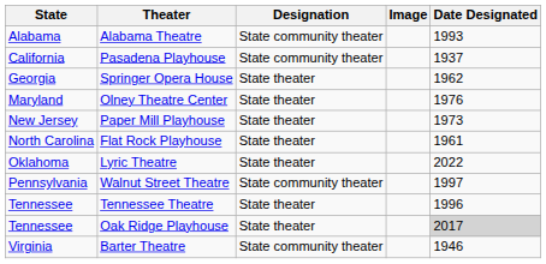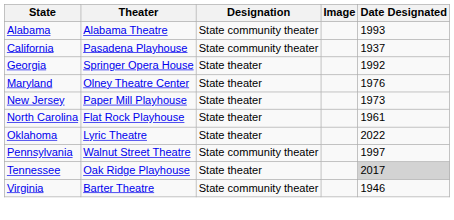Springer Opera House | Date Designated: 1962 -> 1992
- row: Tennessee | Tennessee Theatre | State theater | 1996
